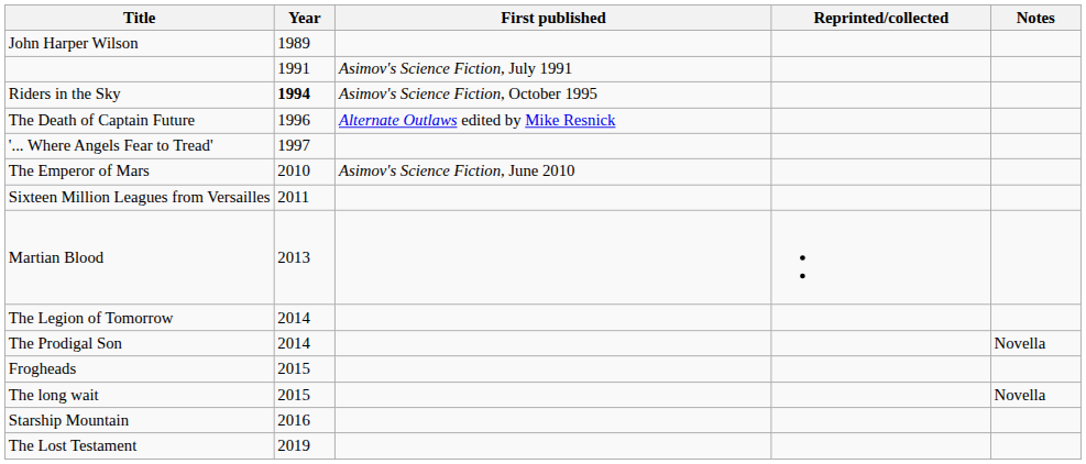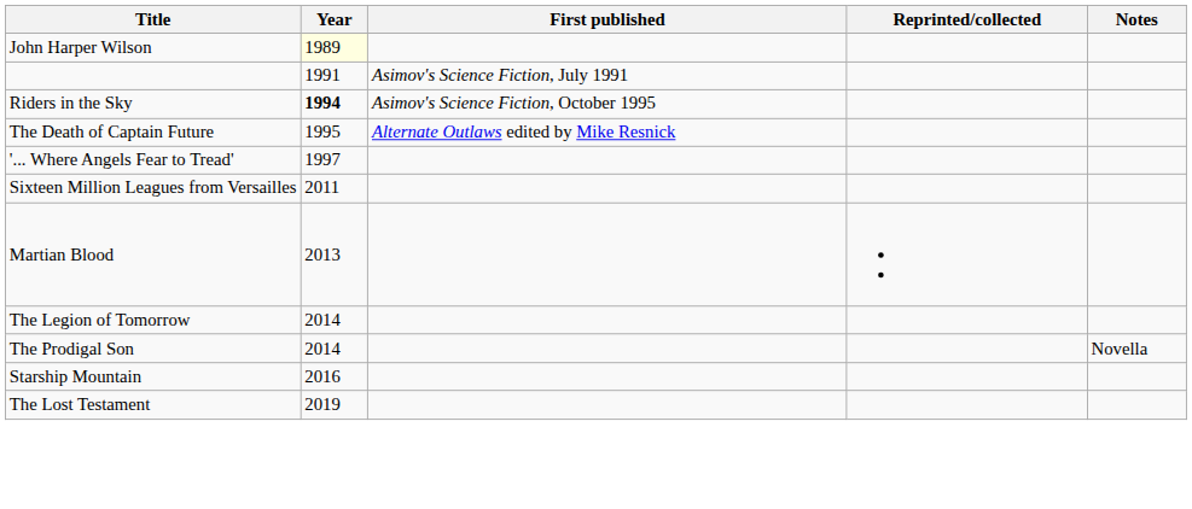John Harper Wilson | Year: no background -> lightyellow background
The Death of Captain Future | Year: 1996 -> 1995
- row: The Emperor of Mars | 2010 | Asimov's Science Fiction, June 2010
- row: Frogheads | 2015
- row: The long wait | 2015 | Novella
